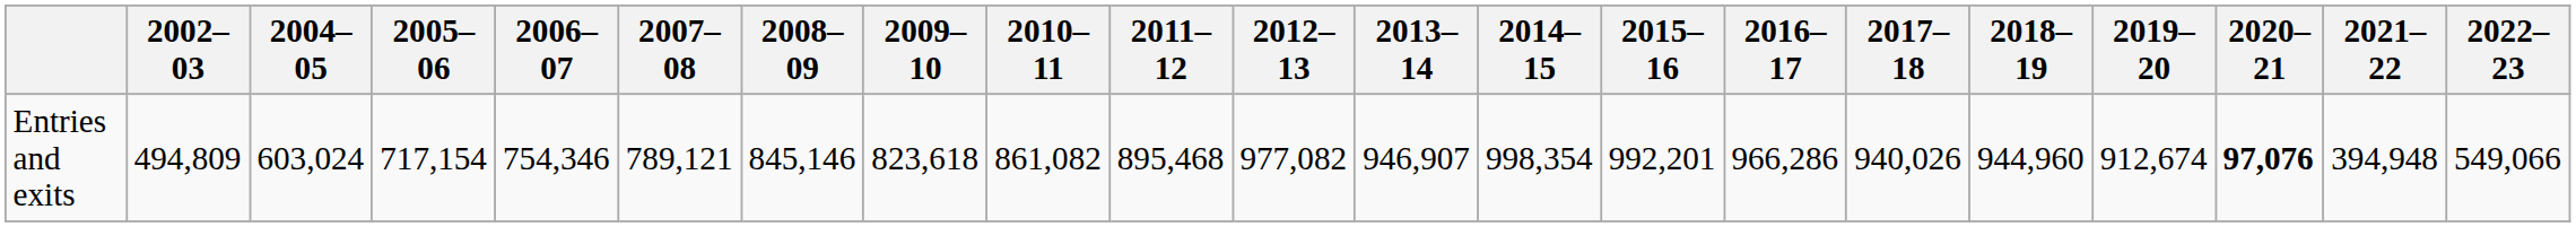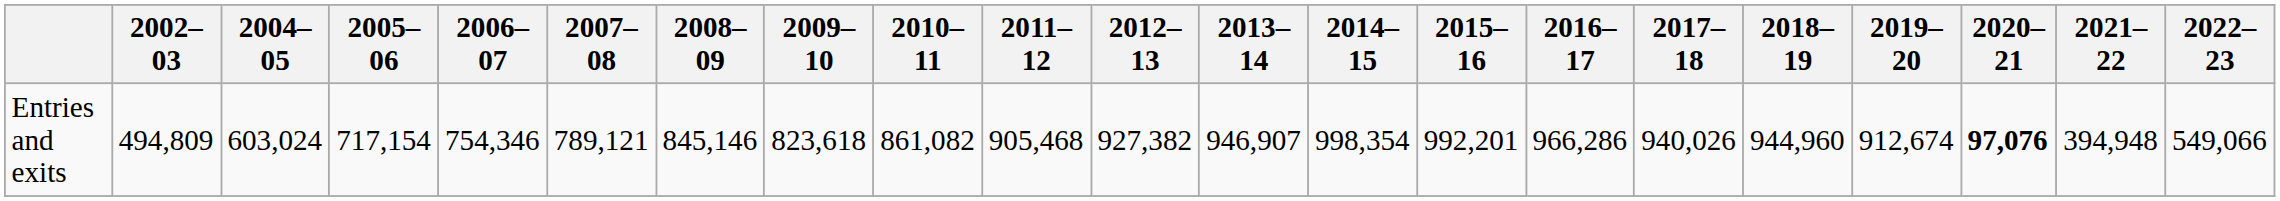Entries and exits | 2011–12: 895,468 -> 905,468
Entries and exits | 2012–13: 977,082 -> 927,382
